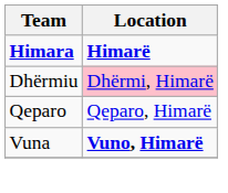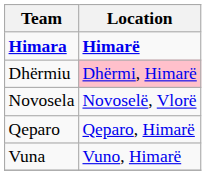+ row: Novosela | Novoselë, Vlorë
Vuna | Location: bold -> normal
